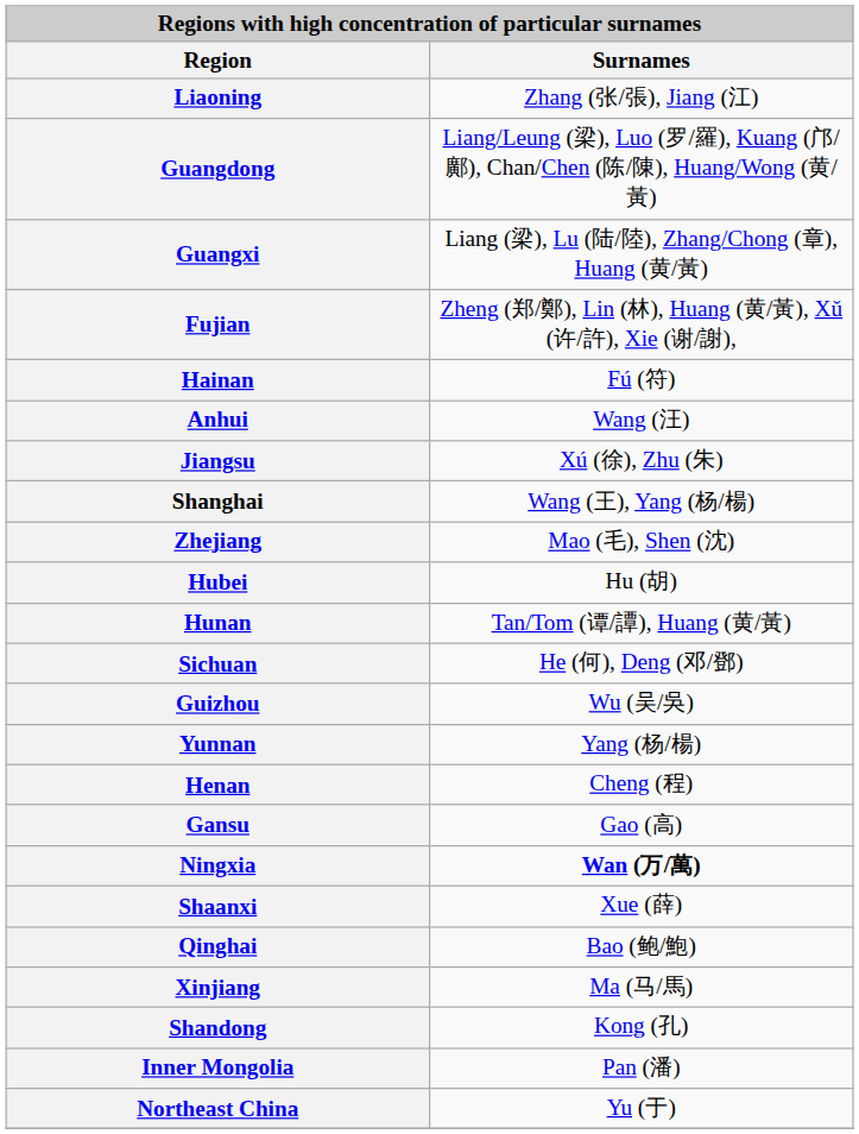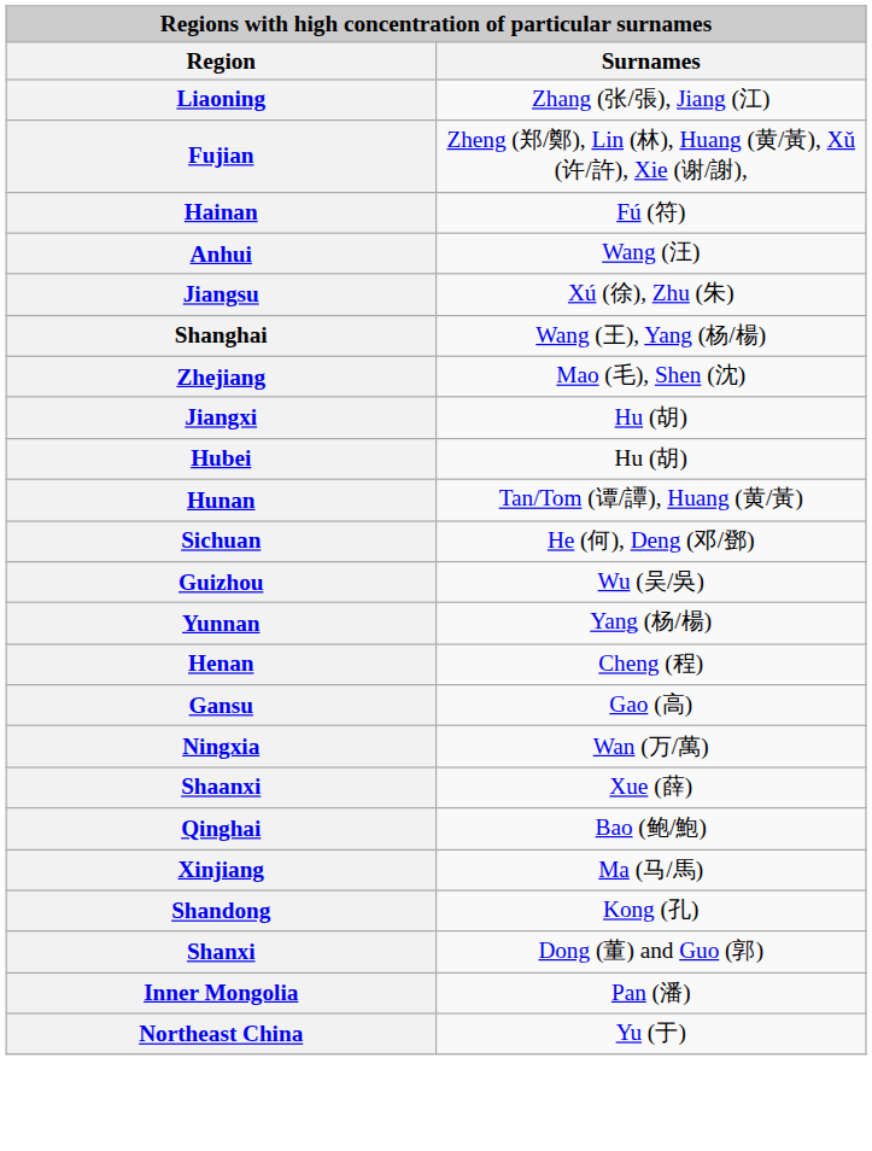- row: Guangdong | Liang/Leung (梁), Luo (罗/羅), Kuang (邝/鄺), Chan/Chen (陈/陳), Huang/Wong (黄/黃)
- row: Guangxi | Liang (梁), Lu (陆/陸), Zhang/Chong (章), Huang (黄/黃)
+ row: Jiangxi | Hu (胡)
Ningxia | Surnames: bold -> normal
+ row: Shanxi | Dong (董) and Guo (郭)
